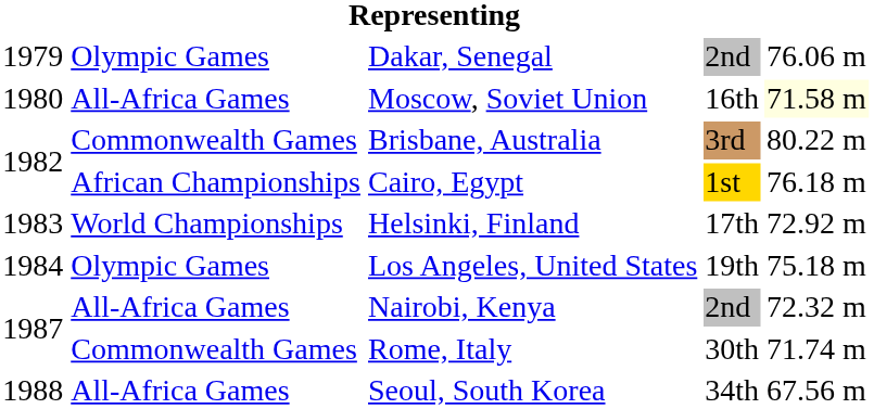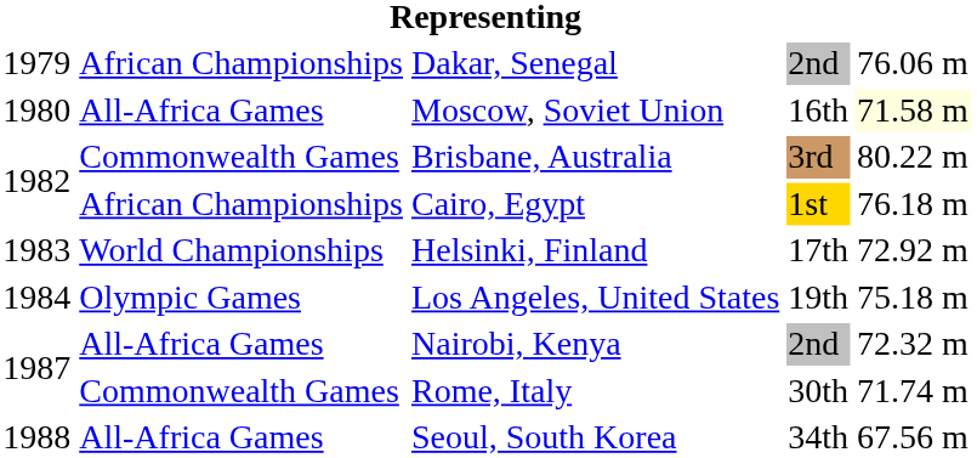Dakar, Senegal | column 2: Olympic Games -> African Championships
